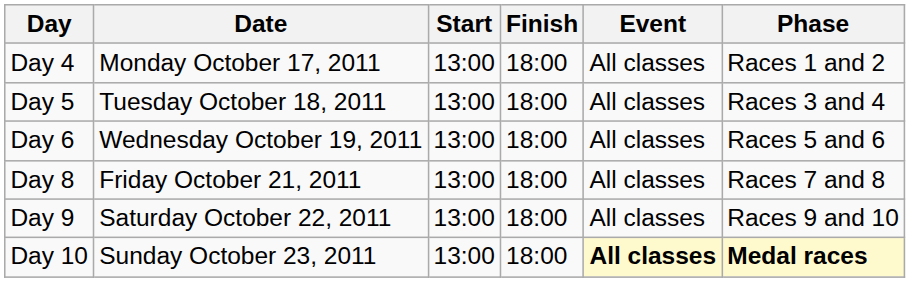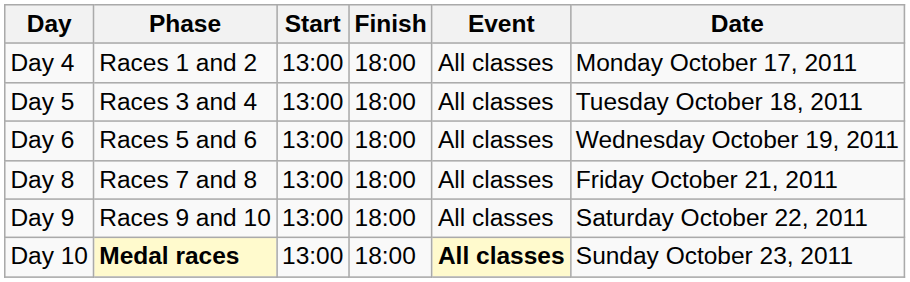columns swapped: Date <-> Phase
